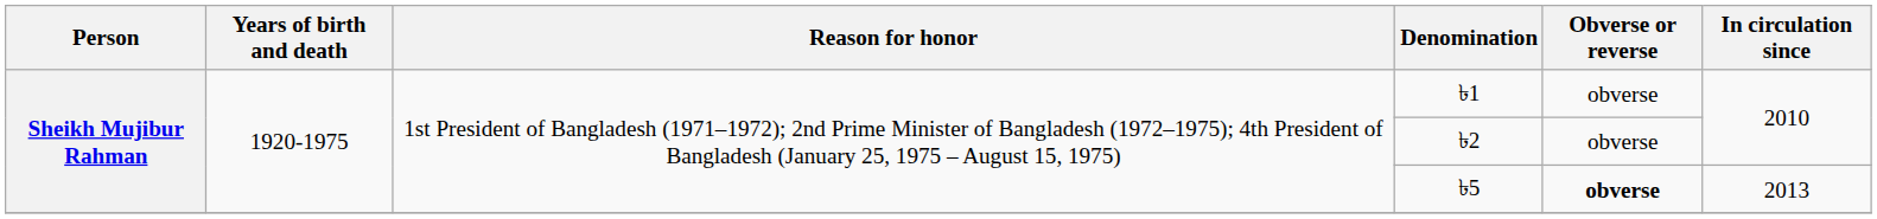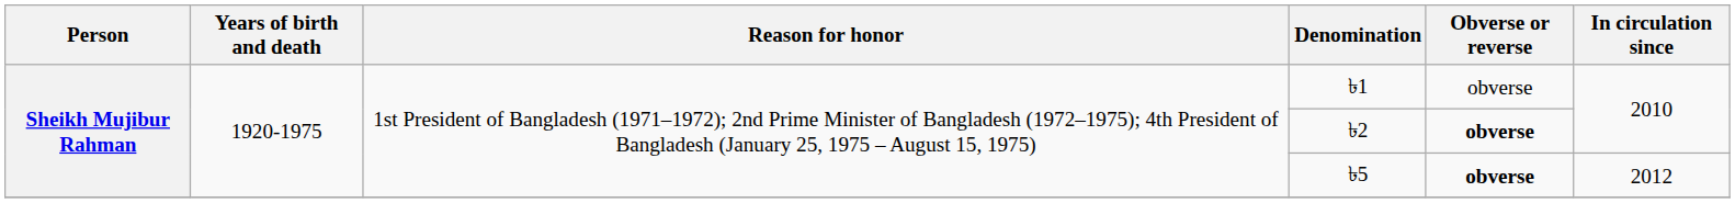৳2 | Obverse or reverse: normal -> bold
৳5 | In circulation since: 2013 -> 2012
